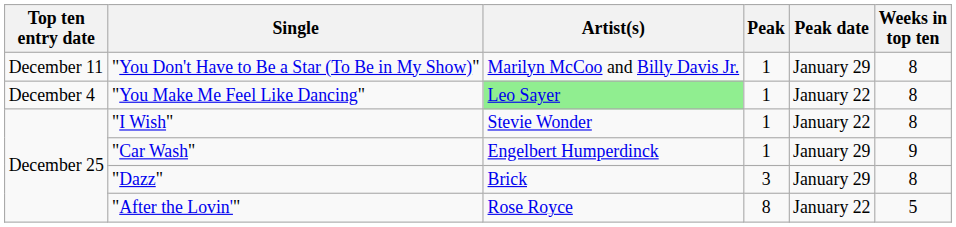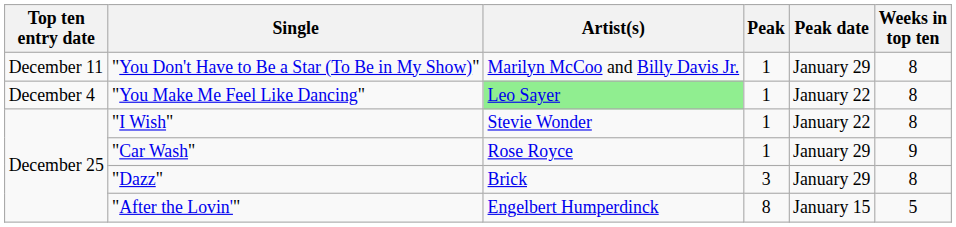"Car Wash" | Artist(s): Engelbert Humperdinck -> Rose Royce
"After the Lovin'" | Artist(s): Rose Royce -> Engelbert Humperdinck
"After the Lovin'" | Peak date: January 22 -> January 15
